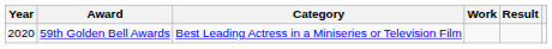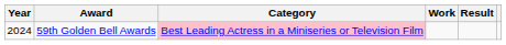59th Golden Bell Awards | Year: 2020 -> 2024
59th Golden Bell Awards | Category: no background -> pink background
